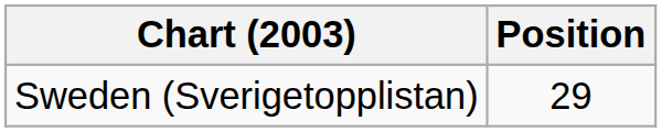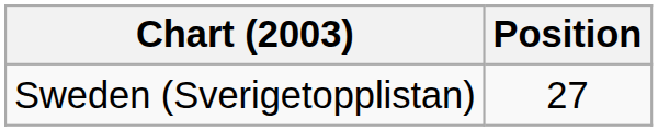Sweden (Sverigetopplistan) | Position: 29 -> 27
